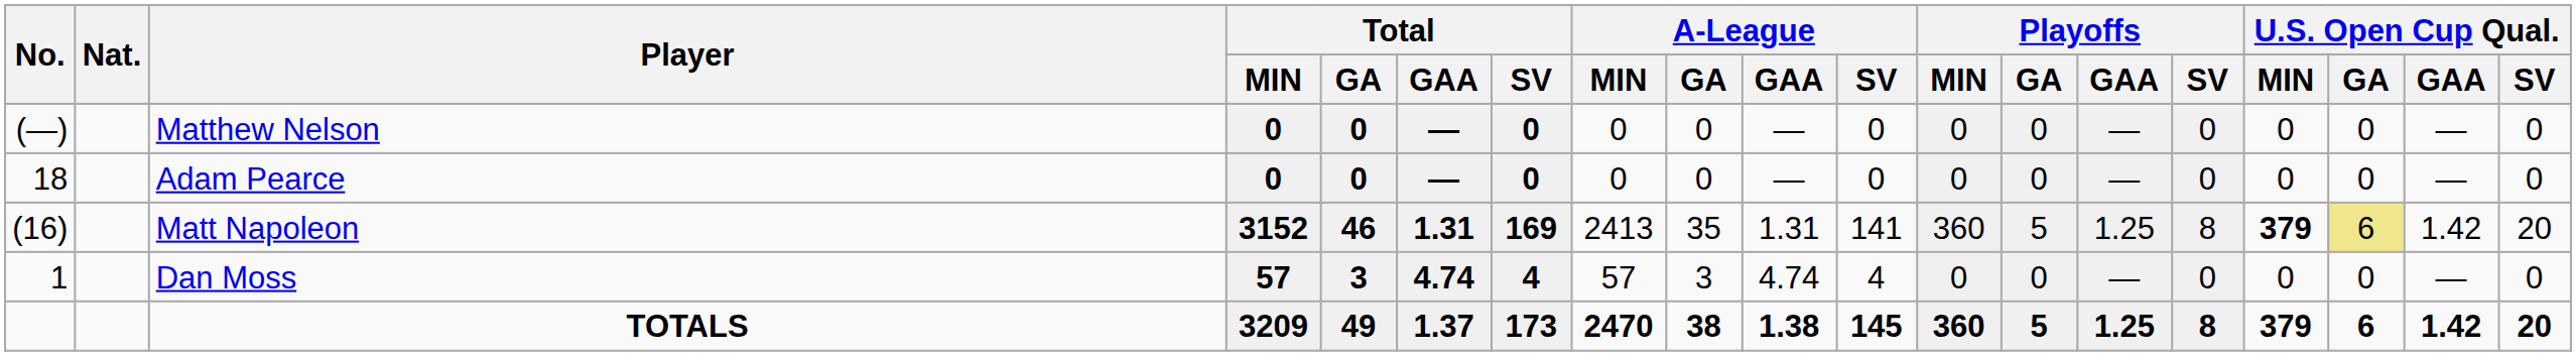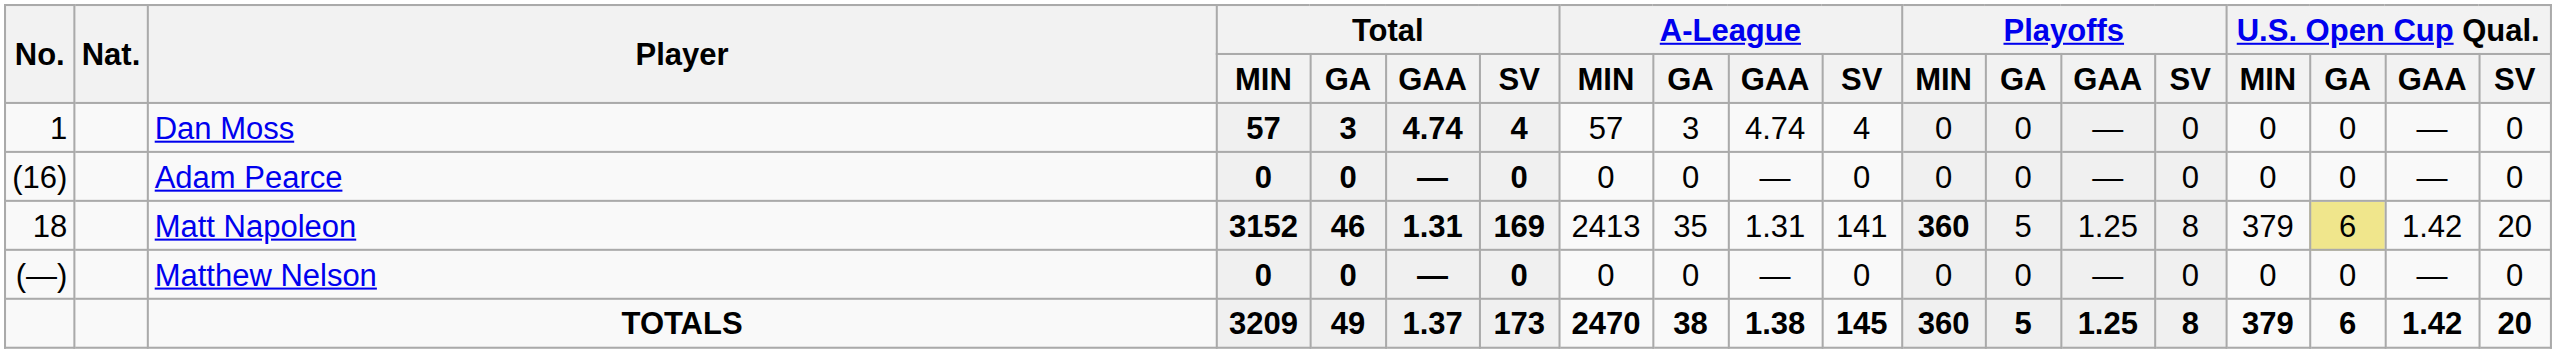rows swapped: Dan Moss <-> Matthew Nelson
Adam Pearce | No.: 18 -> (16)
Matt Napoleon | No.: (16) -> 18
Matt Napoleon | Playoffs / MIN: normal -> bold
Matt Napoleon | U.S. Open Cup Qual. / MIN: bold -> normal
